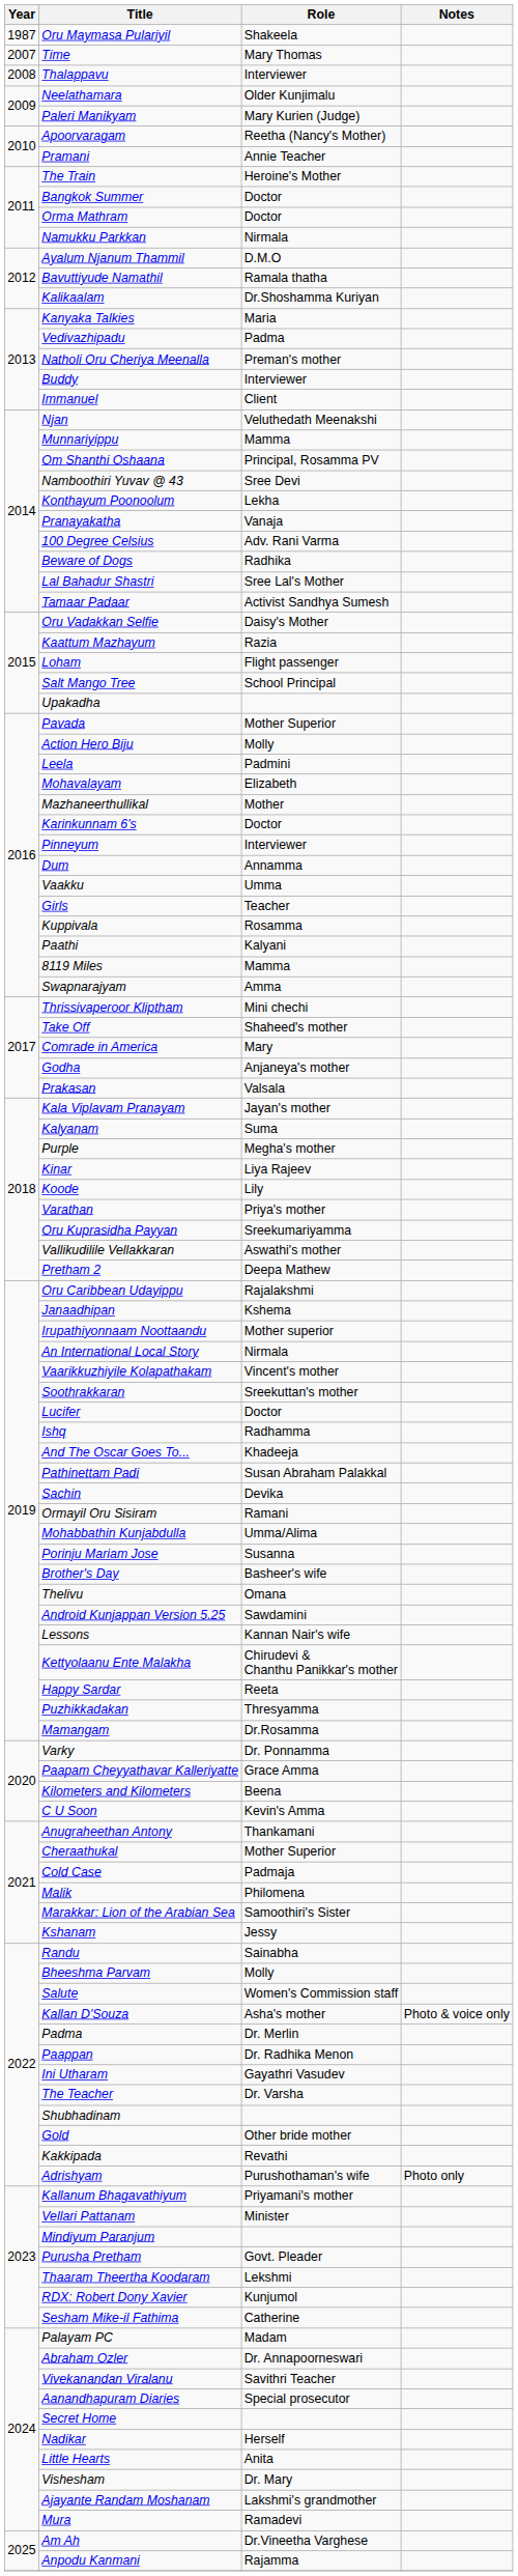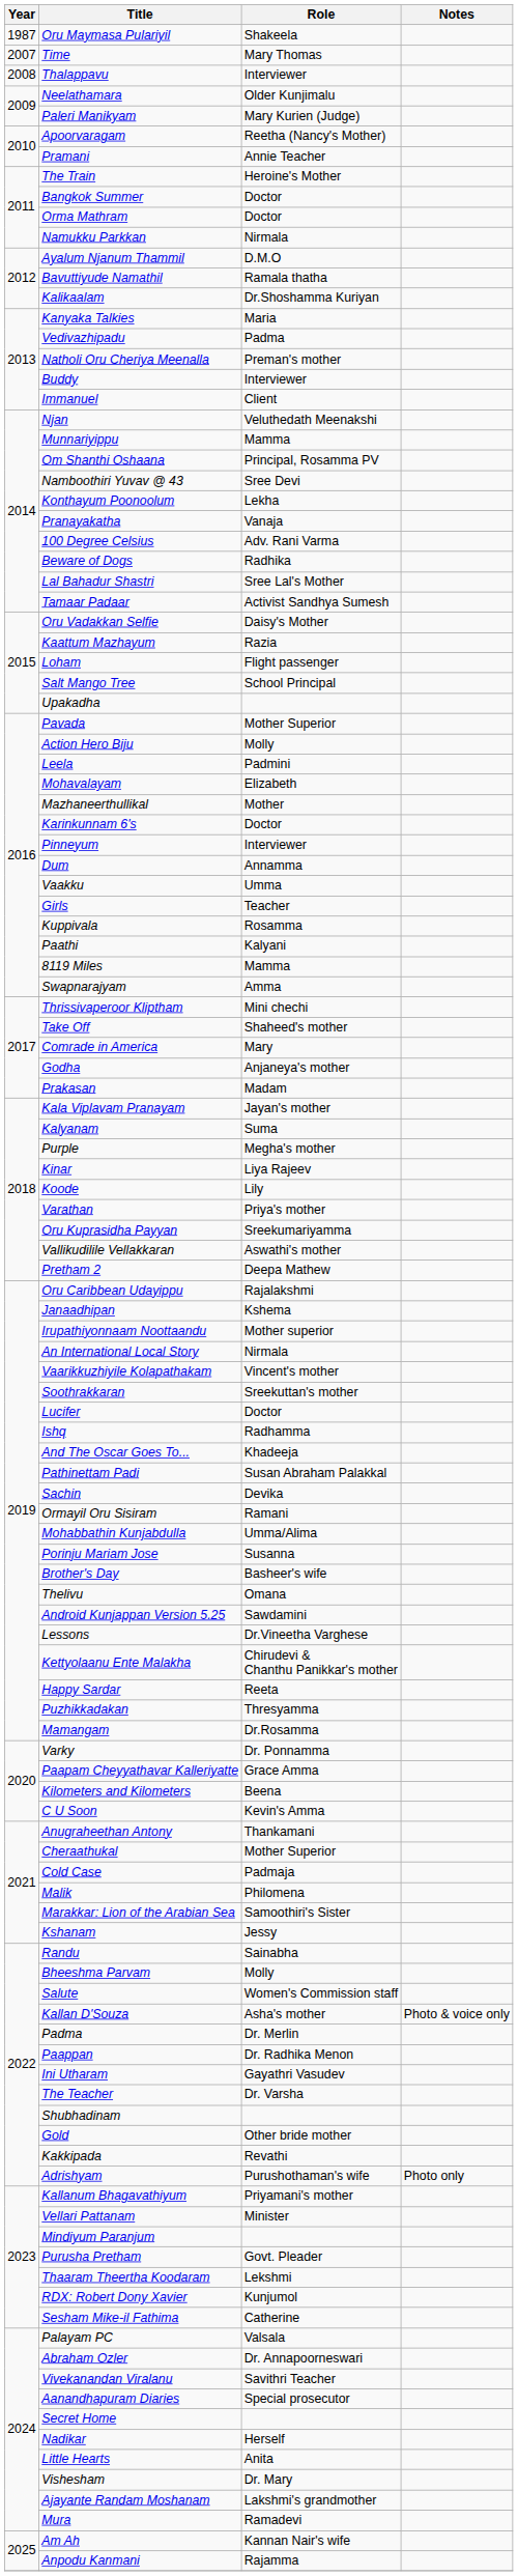Prakasan | Role: Valsala -> Madam
Lessons | Role: Kannan Nair's wife -> Dr.Vineetha Varghese
Palayam PC | Role: Madam -> Valsala
Am Ah | Role: Dr.Vineetha Varghese -> Kannan Nair's wife
